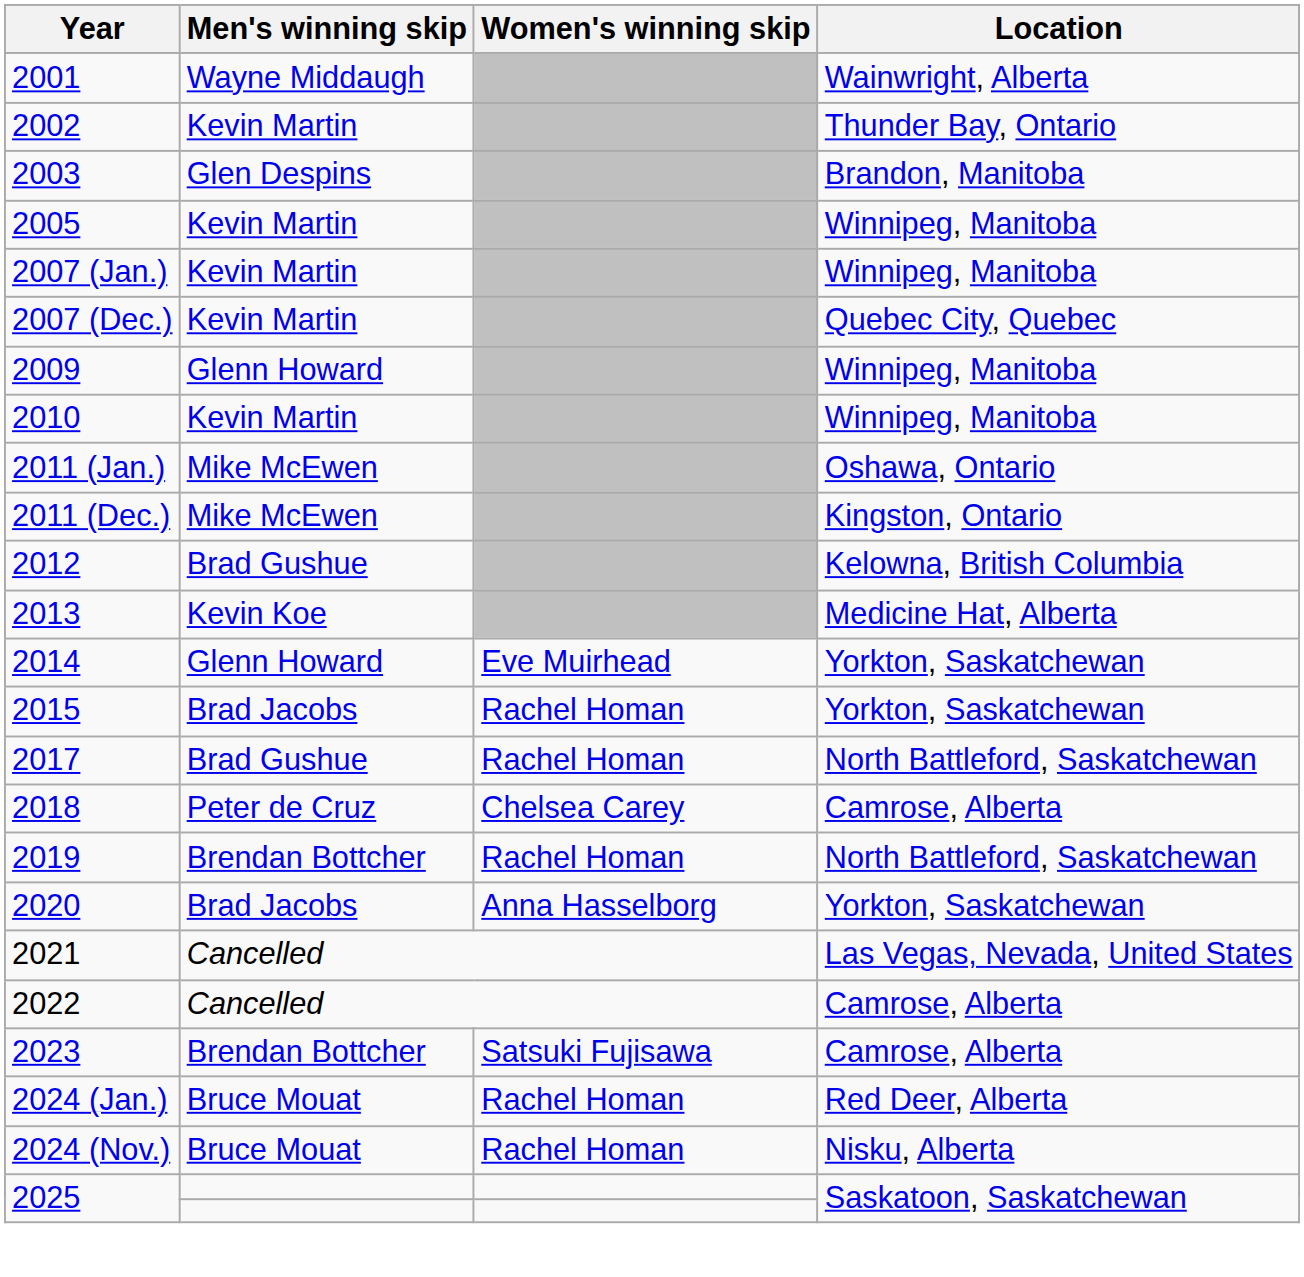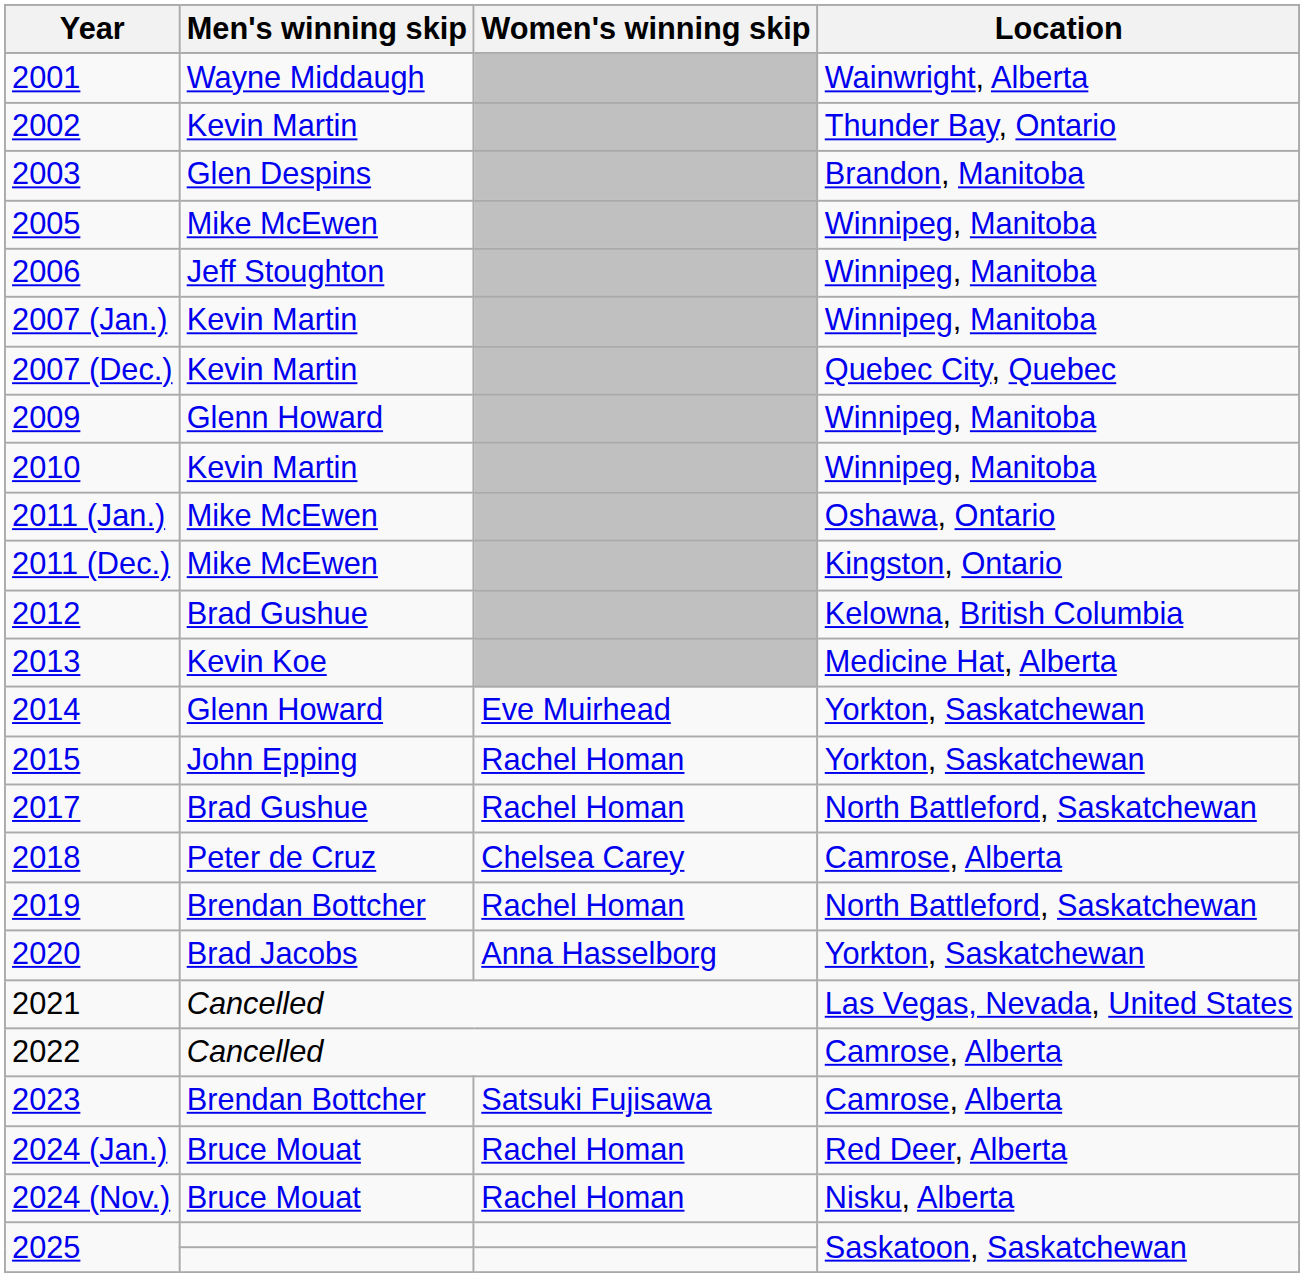2005 | Men's winning skip: Kevin Martin -> Mike McEwen
+ row: 2006 | Jeff Stoughton | Winnipeg, Manitoba
2015 | Men's winning skip: Brad Jacobs -> John Epping
